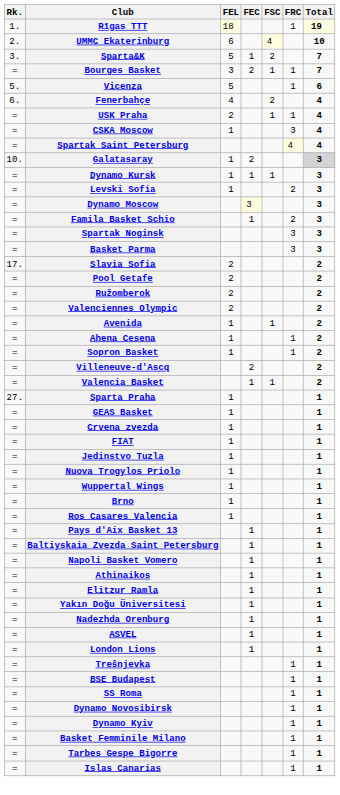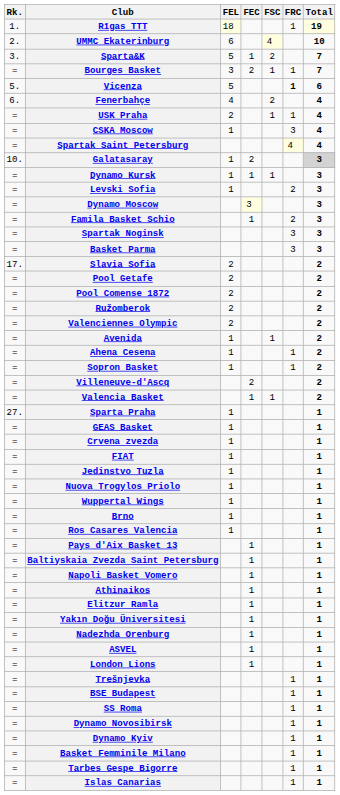Vicenza | FRC: normal -> bold
+ row: = | Pool Comense 1872 | 2 | 2
